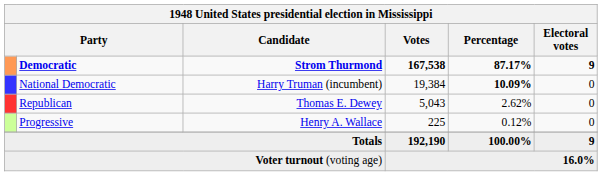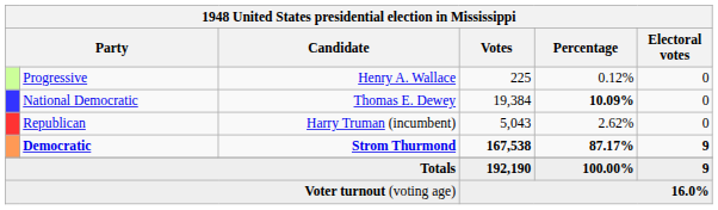rows swapped: Democratic <-> Progressive
National Democratic | Candidate: Harry Truman (incumbent) -> Thomas E. Dewey
Republican | Candidate: Thomas E. Dewey -> Harry Truman (incumbent)
